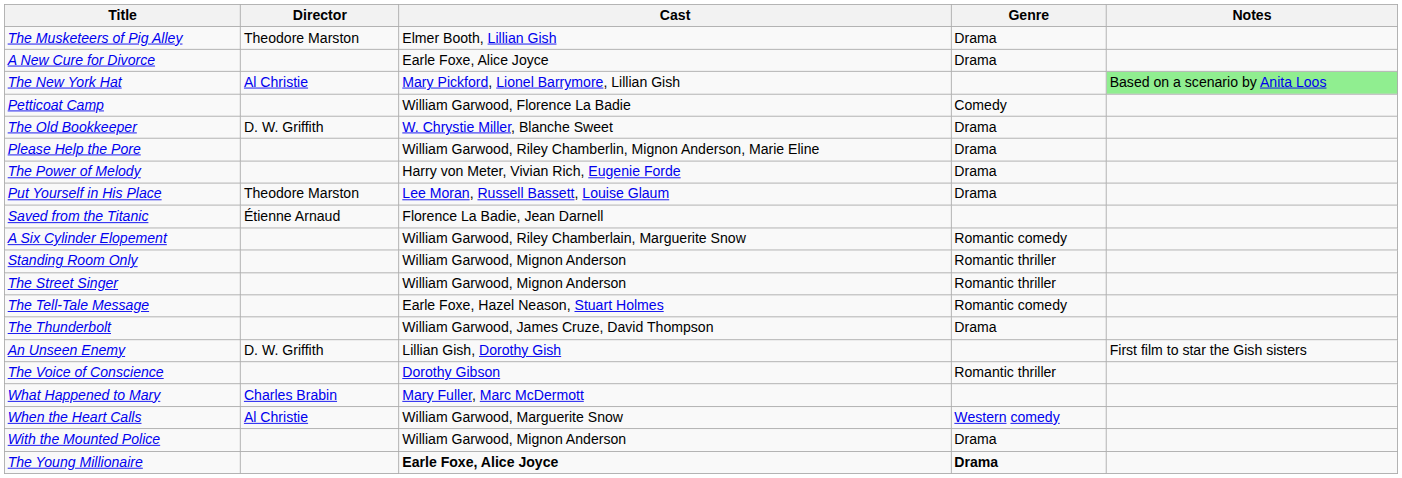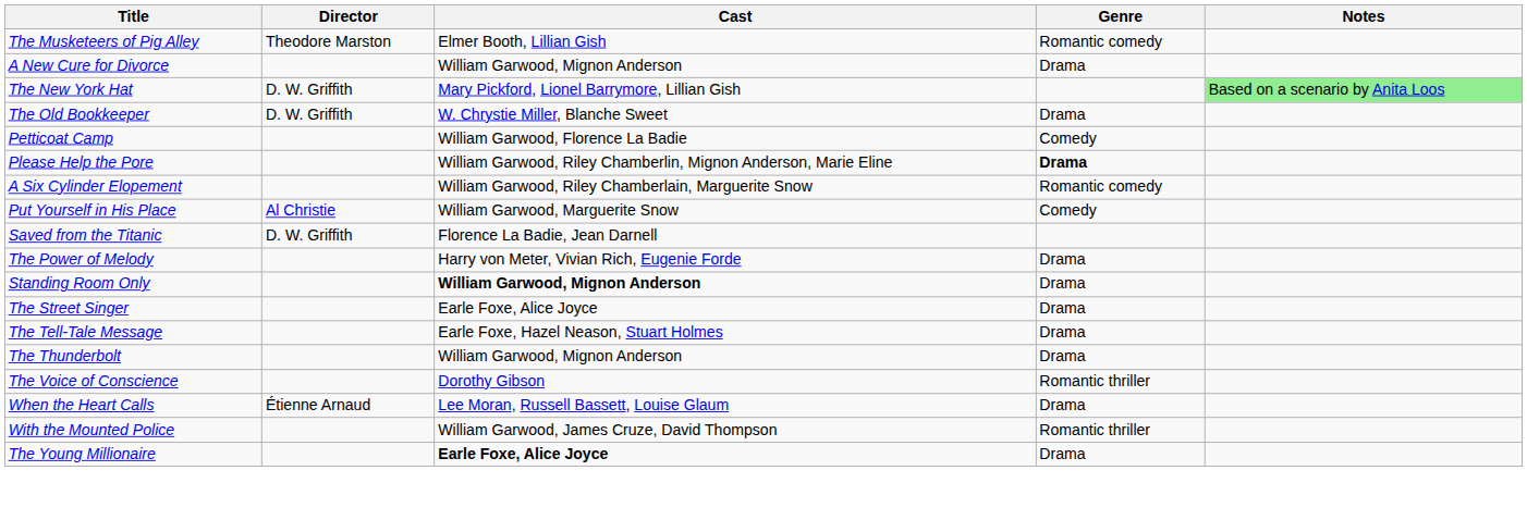The Musketeers of Pig Alley | Genre: Drama -> Romantic comedy
A New Cure for Divorce | Cast: Earle Foxe, Alice Joyce -> William Garwood, Mignon Anderson
The New York Hat | Director: Al Christie -> D. W. Griffith
rows swapped: The Old Bookkeeper <-> Petticoat Camp
Please Help the Pore | Genre: normal -> bold
rows swapped: The Power of Melody <-> A Six Cylinder Elopement
Put Yourself in His Place | Director: Theodore Marston -> Al Christie
Put Yourself in His Place | Cast: Lee Moran, Russell Bassett, Louise Glaum -> William Garwood, Marguerite Snow
Put Yourself in His Place | Genre: Drama -> Comedy
Saved from the Titanic | Director: Étienne Arnaud -> D. W. Griffith
Standing Room Only | Cast: normal -> bold
Standing Room Only | Genre: Romantic thriller -> Drama
The Street Singer | Cast: William Garwood, Mignon Anderson -> Earle Foxe, Alice Joyce
The Street Singer | Genre: Romantic thriller -> Drama
The Tell-Tale Message | Genre: Romantic comedy -> Drama
The Thunderbolt | Cast: William Garwood, James Cruze, David Thompson -> William Garwood, Mignon Anderson
- row: An Unseen Enemy | D. W. Griffith | Lillian Gish, Dorothy Gish | First film to star the Gish sisters
- row: What Happened to Mary | Charles Brabin | Mary Fuller, Marc McDermott
When the Heart Calls | Director: Al Christie -> Étienne Arnaud
When the Heart Calls | Cast: William Garwood, Marguerite Snow -> Lee Moran, Russell Bassett, Louise Glaum
When the Heart Calls | Genre: Western comedy -> Drama
With the Mounted Police | Cast: William Garwood, Mignon Anderson -> William Garwood, James Cruze, David Thompson
With the Mounted Police | Genre: Drama -> Romantic thriller
The Young Millionaire | Genre: bold -> normal
